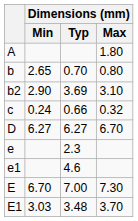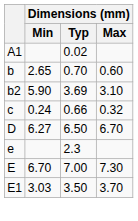- row: A | 1.80
+ row: A1 | 0.02
b | Dimensions (mm) / Max: 0.80 -> 0.60
b2 | Dimensions (mm) / Min: 2.90 -> 5.90
D | Dimensions (mm) / Typ: 6.27 -> 6.50
- row: e1 | 4.6
E1 | Dimensions (mm) / Typ: 3.48 -> 3.50
